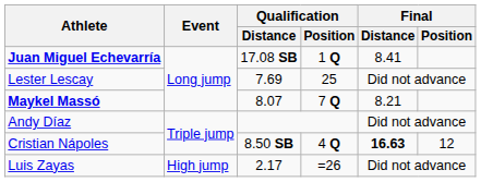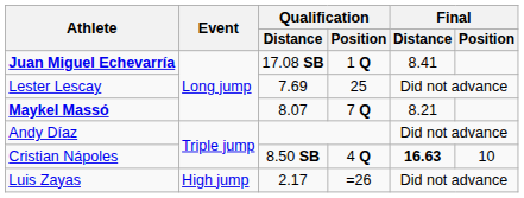Cristian Nápoles | Final / Position: 12 -> 10
